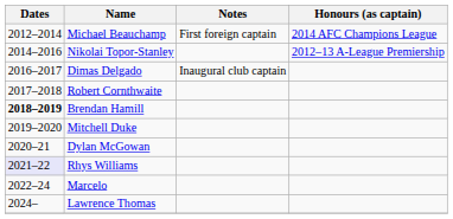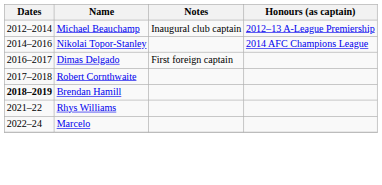Michael Beauchamp | Notes: First foreign captain -> Inaugural club captain
Michael Beauchamp | Honours (as captain): 2014 AFC Champions League -> 2012–13 A-League Premiership
Nikolai Topor-Stanley | Honours (as captain): 2012–13 A-League Premiership -> 2014 AFC Champions League
Dimas Delgado | Notes: Inaugural club captain -> First foreign captain
- row: 2019–2020 | Mitchell Duke
- row: 2020–21 | Dylan McGowan
Rhys Williams | Dates: lavender background -> no background
- row: 2024– | Lawrence Thomas
